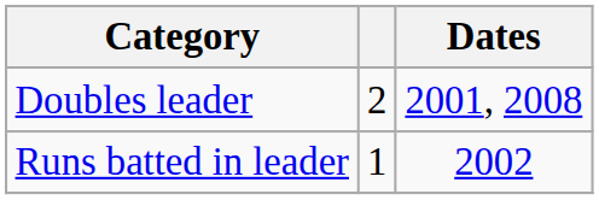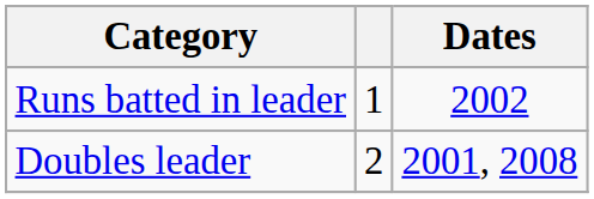rows swapped: Doubles leader <-> Runs batted in leader
